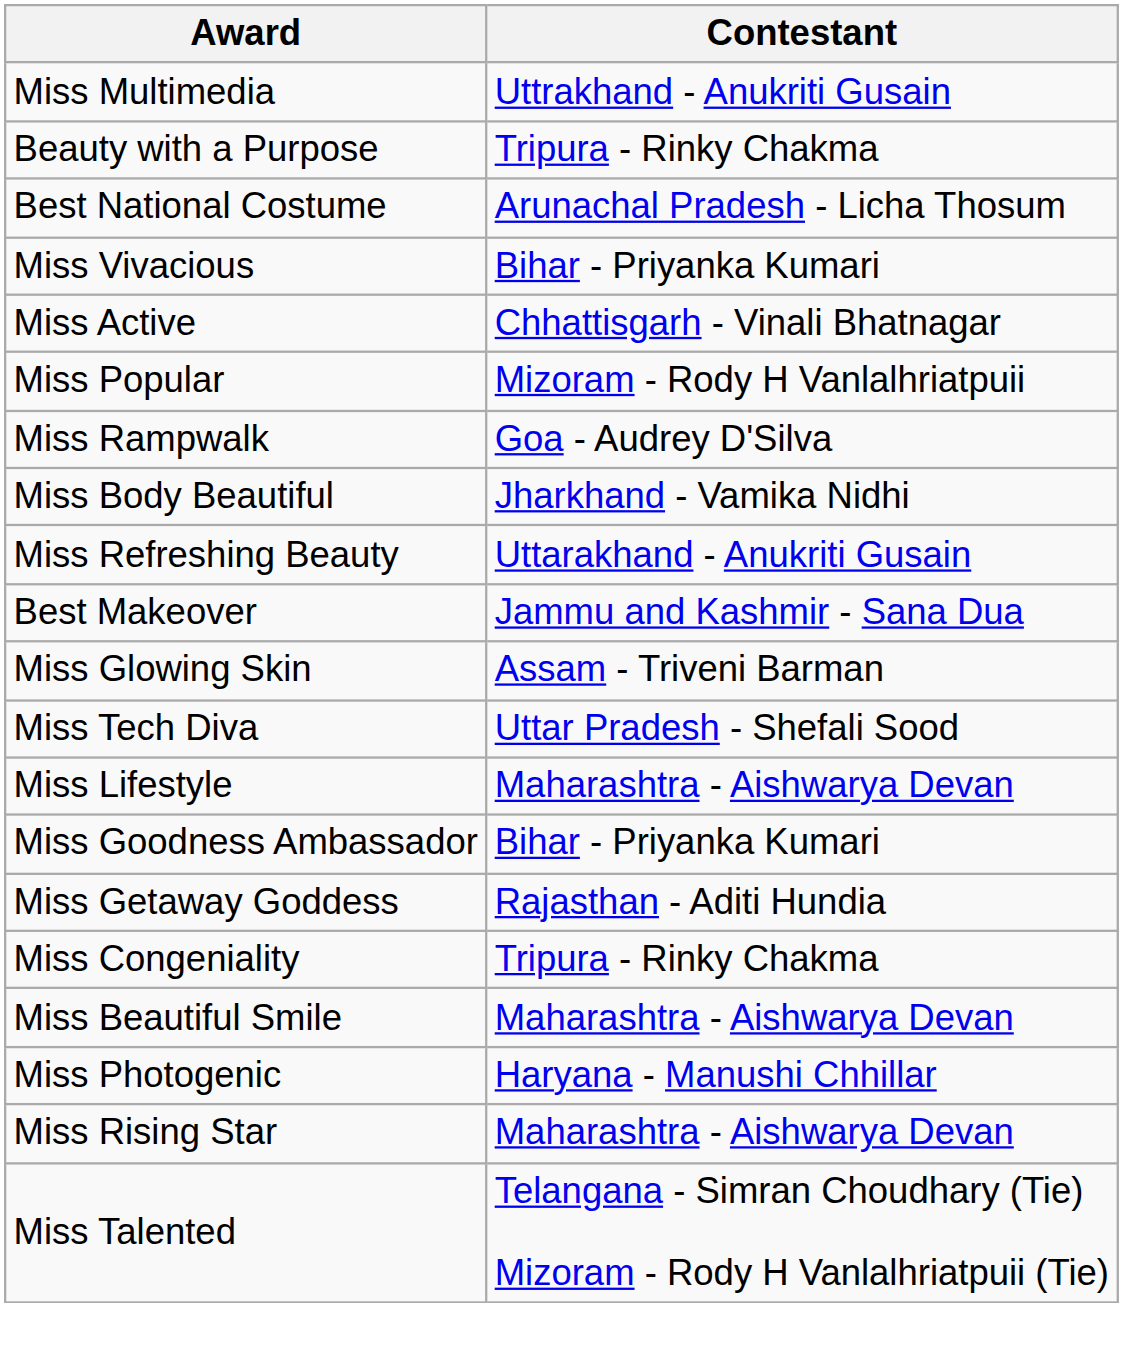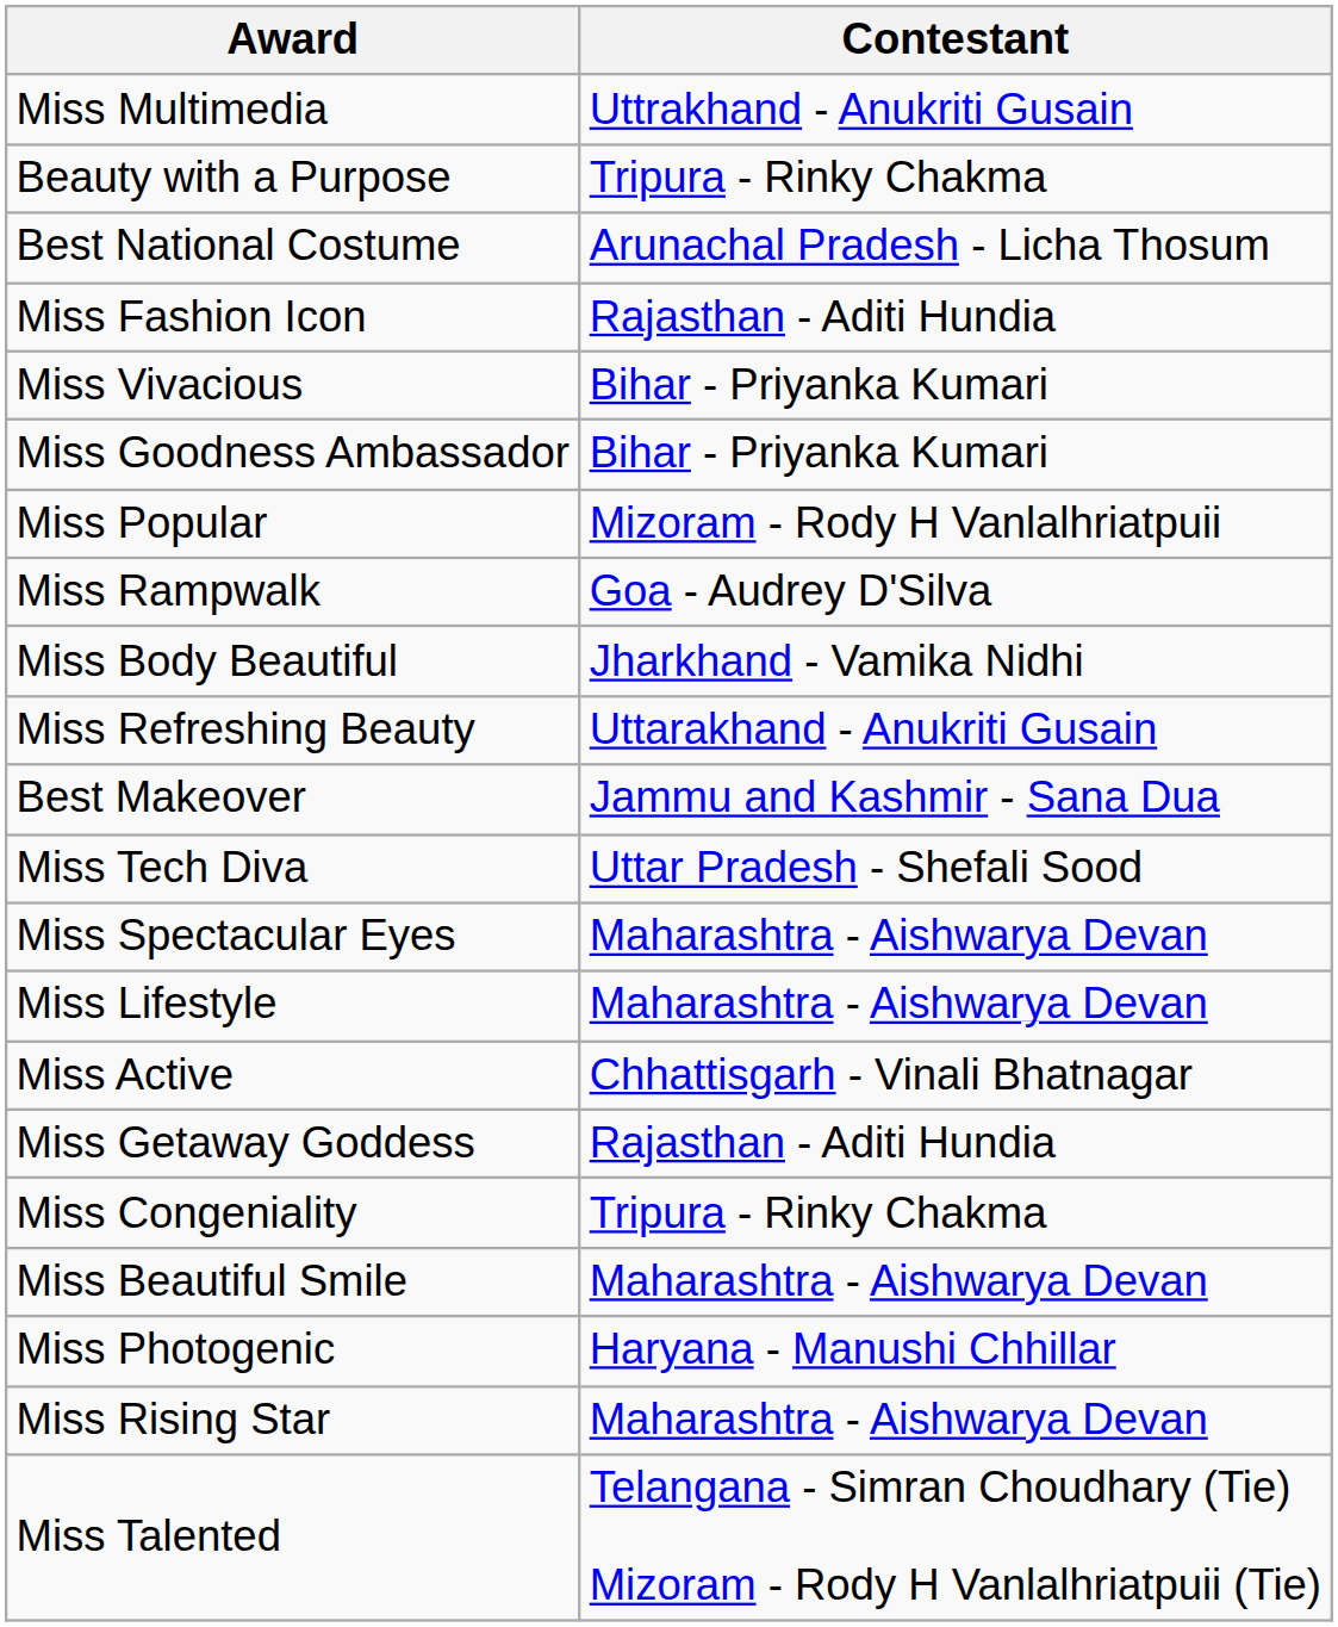+ row: Miss Fashion Icon | Rajasthan - Aditi Hundia
rows swapped: Miss Goodness Ambassador <-> Miss Active
- row: Miss Glowing Skin | Assam - Triveni Barman
+ row: Miss Spectacular Eyes | Maharashtra - Aishwarya Devan
